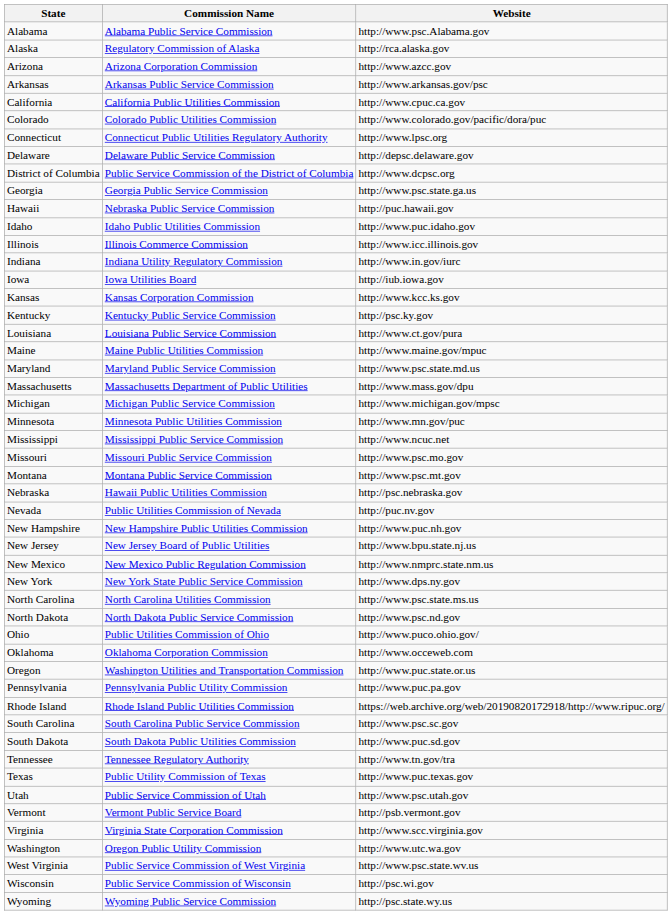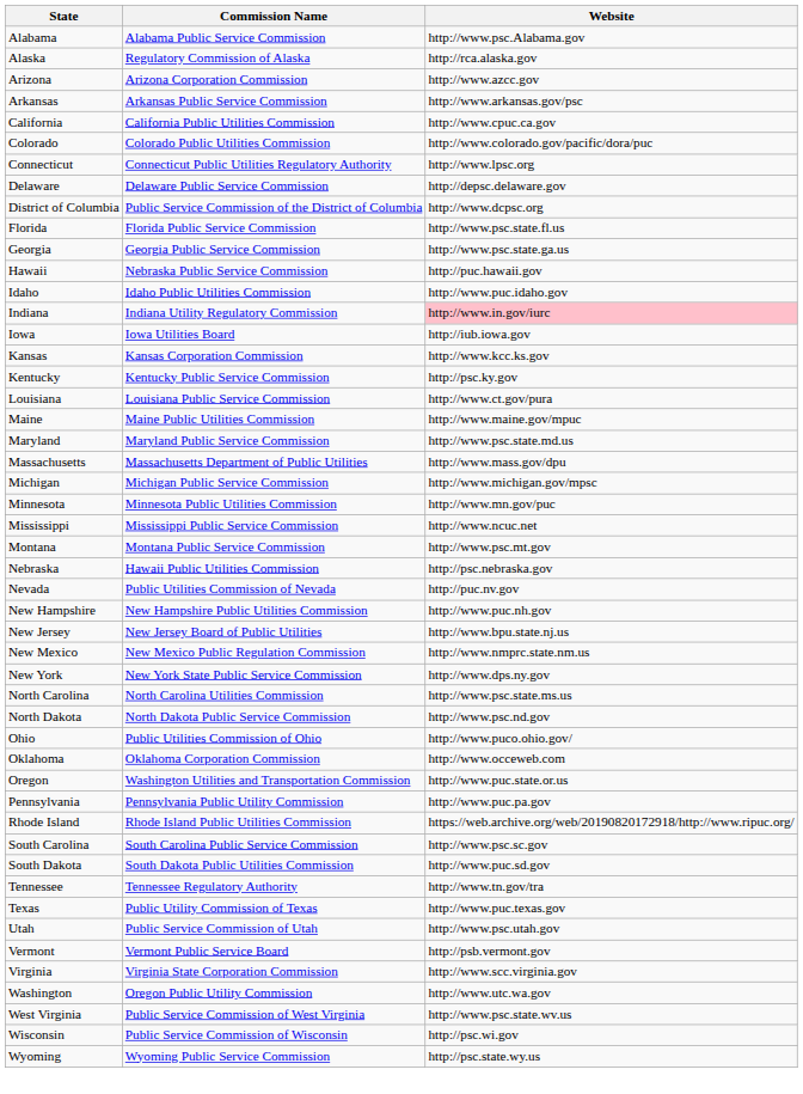+ row: Florida | Florida Public Service Commission | http://www.psc.state.fl.us
- row: Illinois | Illinois Commerce Commission | http://www.icc.illinois.gov
Indiana | Website: no background -> pink background
- row: Missouri | Missouri Public Service Commission | http://www.psc.mo.gov
